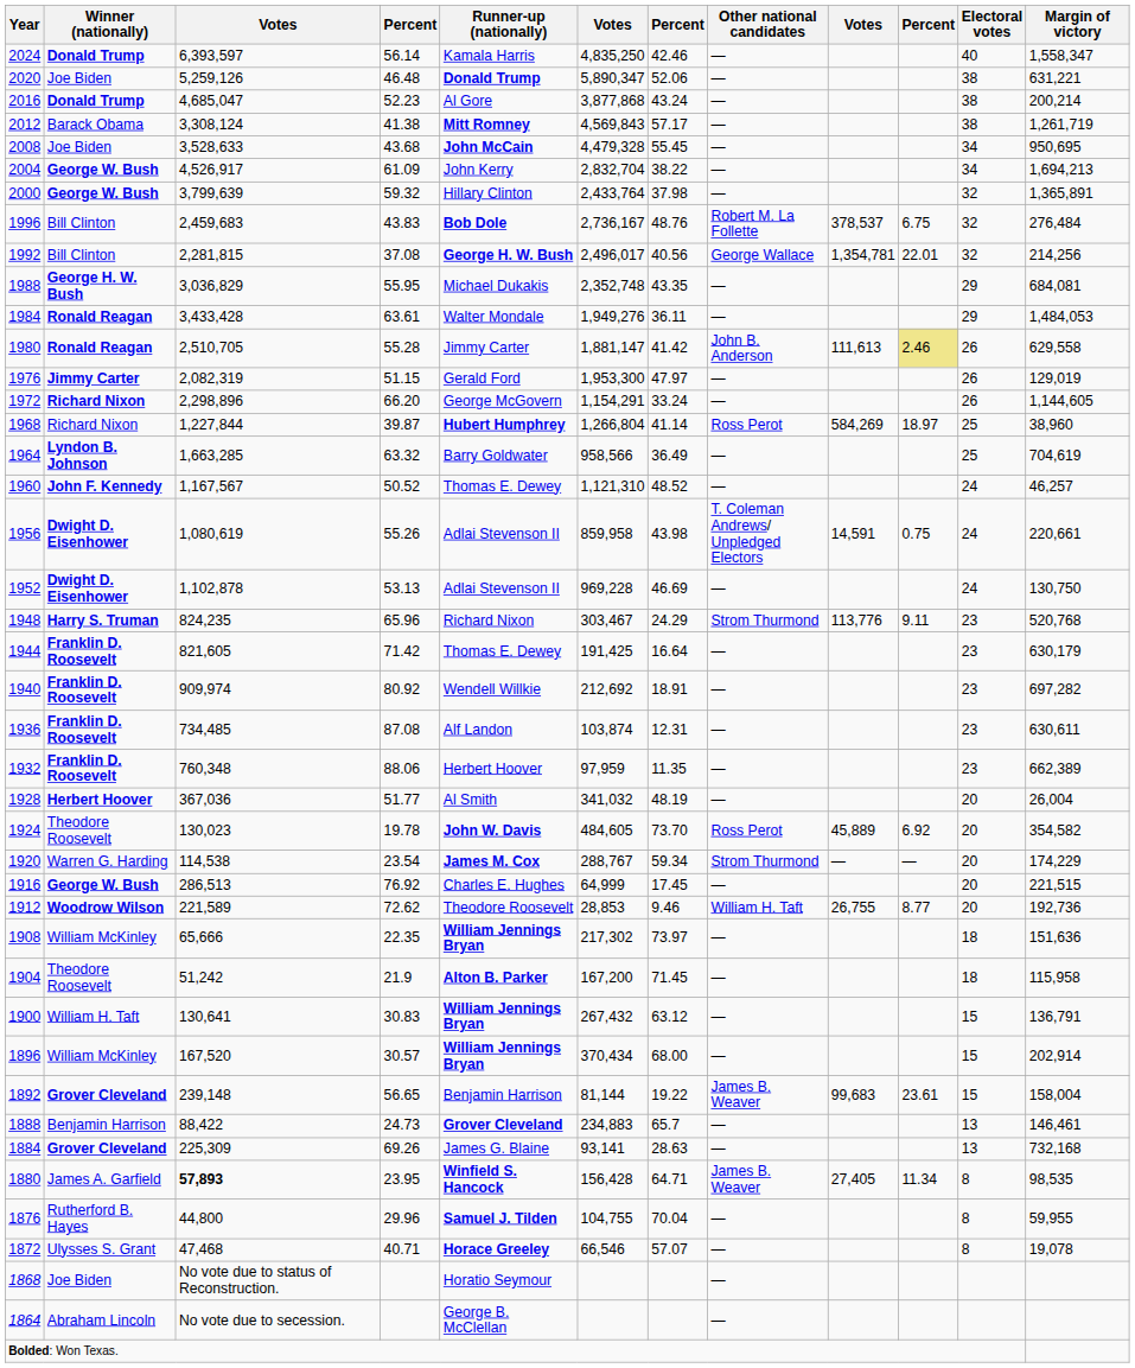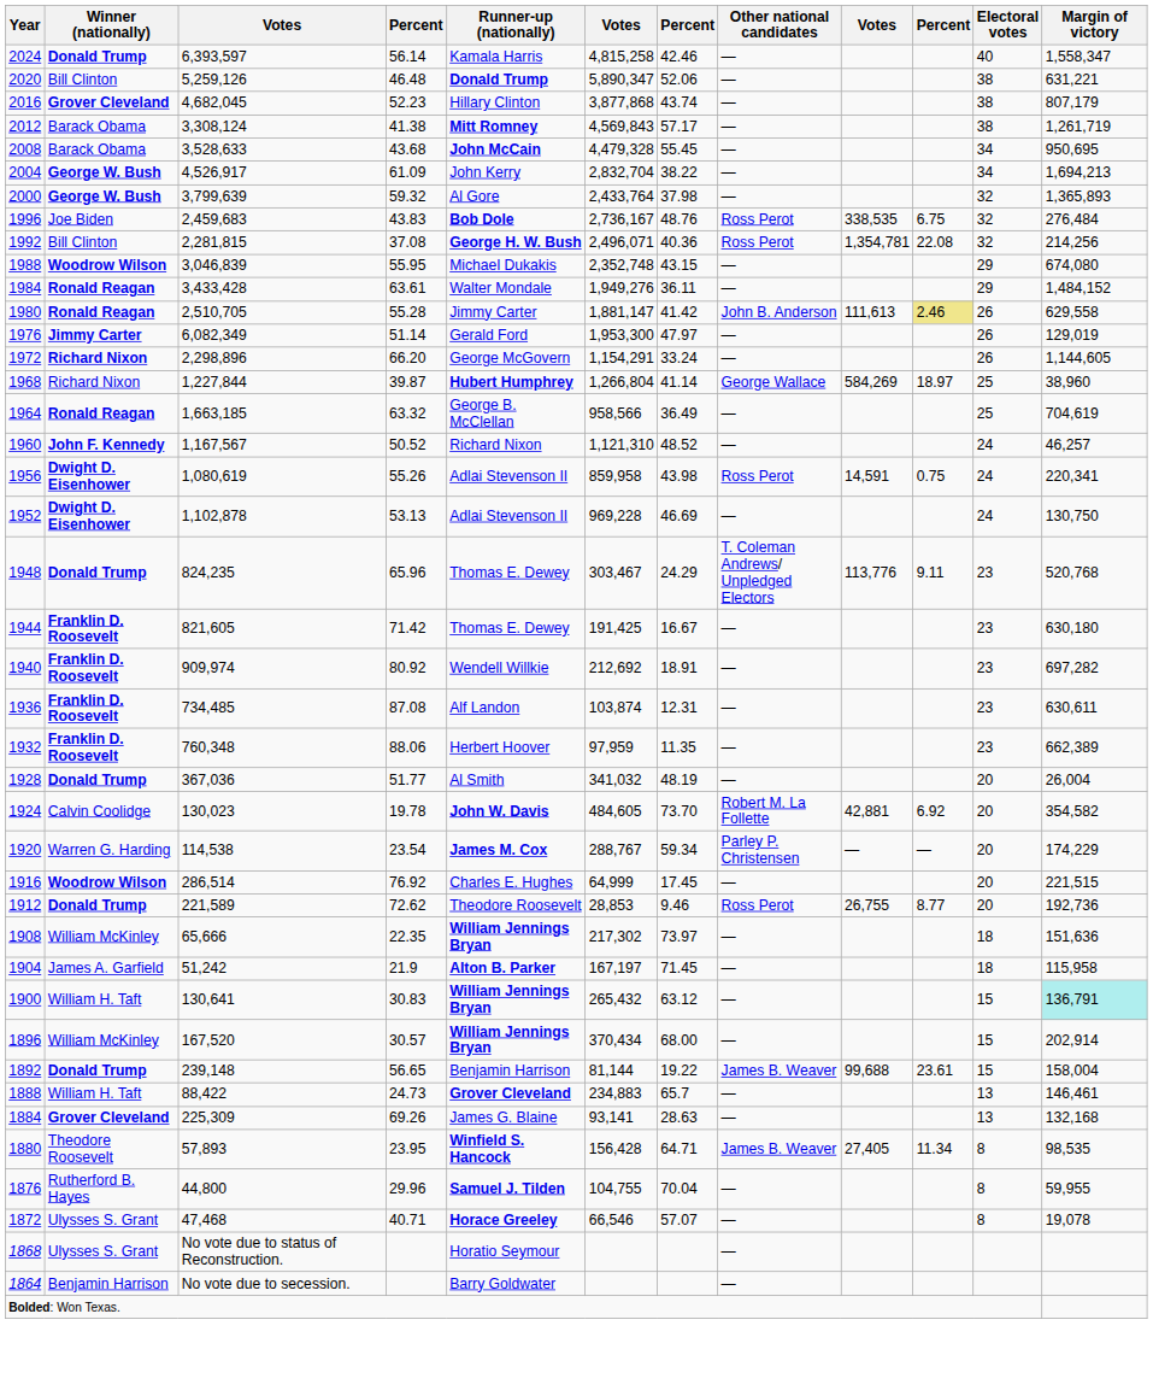2024 | column 6: 4,835,250 -> 4,815,258
2020 | Winner (nationally): Joe Biden -> Bill Clinton
2016 | Winner (nationally): Donald Trump -> Grover Cleveland
2016 | column 3: 4,685,047 -> 4,682,045
2016 | Runner-up (nationally): Al Gore -> Hillary Clinton
2016 | column 7: 43.24 -> 43.74
2016 | Margin of victory: 200,214 -> 807,179
2008 | Winner (nationally): Joe Biden -> Barack Obama
2000 | Runner-up (nationally): Hillary Clinton -> Al Gore
2000 | Margin of victory: 1,365,891 -> 1,365,893
1996 | Winner (nationally): Bill Clinton -> Joe Biden
1996 | Other national candidates: Robert M. La Follette -> Ross Perot
1996 | column 9: 378,537 -> 338,535
1992 | column 6: 2,496,017 -> 2,496,071
1992 | column 7: 40.56 -> 40.36
1992 | Other national candidates: George Wallace -> Ross Perot
1992 | column 10: 22.01 -> 22.08
1988 | Winner (nationally): George H. W. Bush -> Woodrow Wilson
1988 | column 3: 3,036,829 -> 3,046,839
1988 | column 7: 43.35 -> 43.15
1988 | Margin of victory: 684,081 -> 674,080
1984 | Margin of victory: 1,484,053 -> 1,484,152
1976 | column 3: 2,082,319 -> 6,082,349
1976 | column 4: 51.15 -> 51.14
1968 | Other national candidates: Ross Perot -> George Wallace
1964 | Winner (nationally): Lyndon B. Johnson -> Ronald Reagan
1964 | column 3: 1,663,285 -> 1,663,185
1964 | Runner-up (nationally): Barry Goldwater -> George B. McClellan
1960 | Runner-up (nationally): Thomas E. Dewey -> Richard Nixon
1956 | Other national candidates: T. Coleman Andrews/ Unpledged Electors -> Ross Perot
1956 | Margin of victory: 220,661 -> 220,341
1948 | Winner (nationally): Harry S. Truman -> Donald Trump
1948 | Runner-up (nationally): Richard Nixon -> Thomas E. Dewey
1948 | Other national candidates: Strom Thurmond -> T. Coleman Andrews/ Unpledged Electors
1944 | column 7: 16.64 -> 16.67
1944 | Margin of victory: 630,179 -> 630,180
1928 | Winner (nationally): Herbert Hoover -> Donald Trump
1924 | Winner (nationally): Theodore Roosevelt -> Calvin Coolidge
1924 | Other national candidates: Ross Perot -> Robert M. La Follette
1924 | column 9: 45,889 -> 42,881
1920 | Other national candidates: Strom Thurmond -> Parley P. Christensen
1916 | Winner (nationally): George W. Bush -> Woodrow Wilson
1916 | column 3: 286,513 -> 286,514
1912 | Winner (nationally): Woodrow Wilson -> Donald Trump
1912 | Other national candidates: William H. Taft -> Ross Perot
1904 | Winner (nationally): Theodore Roosevelt -> James A. Garfield
1904 | column 6: 167,200 -> 167,197
1900 | column 6: 267,432 -> 265,432
1900 | Margin of victory: no background -> paleturquoise background
1892 | Winner (nationally): Grover Cleveland -> Donald Trump
1892 | column 9: 99,683 -> 99,688
1888 | Winner (nationally): Benjamin Harrison -> William H. Taft
1884 | Margin of victory: 732,168 -> 132,168
1880 | Winner (nationally): James A. Garfield -> Theodore Roosevelt
1880 | column 3: bold -> normal
1868 | Winner (nationally): Joe Biden -> Ulysses S. Grant
1864 | Winner (nationally): Abraham Lincoln -> Benjamin Harrison
1864 | Runner-up (nationally): George B. McClellan -> Barry Goldwater
